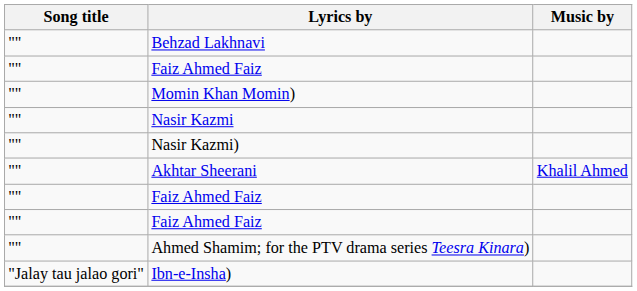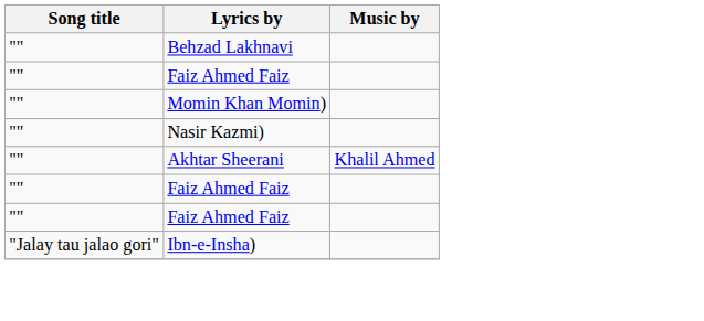- row: "" | Nasir Kazmi
- row: "" | Ahmed Shamim; for the PTV drama series Teesra Kinara)
